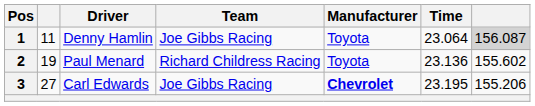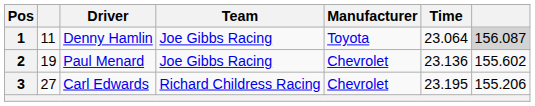2 | Team: Richard Childress Racing -> Joe Gibbs Racing
2 | Manufacturer: Toyota -> Chevrolet
3 | Team: Joe Gibbs Racing -> Richard Childress Racing
3 | Manufacturer: bold -> normal
